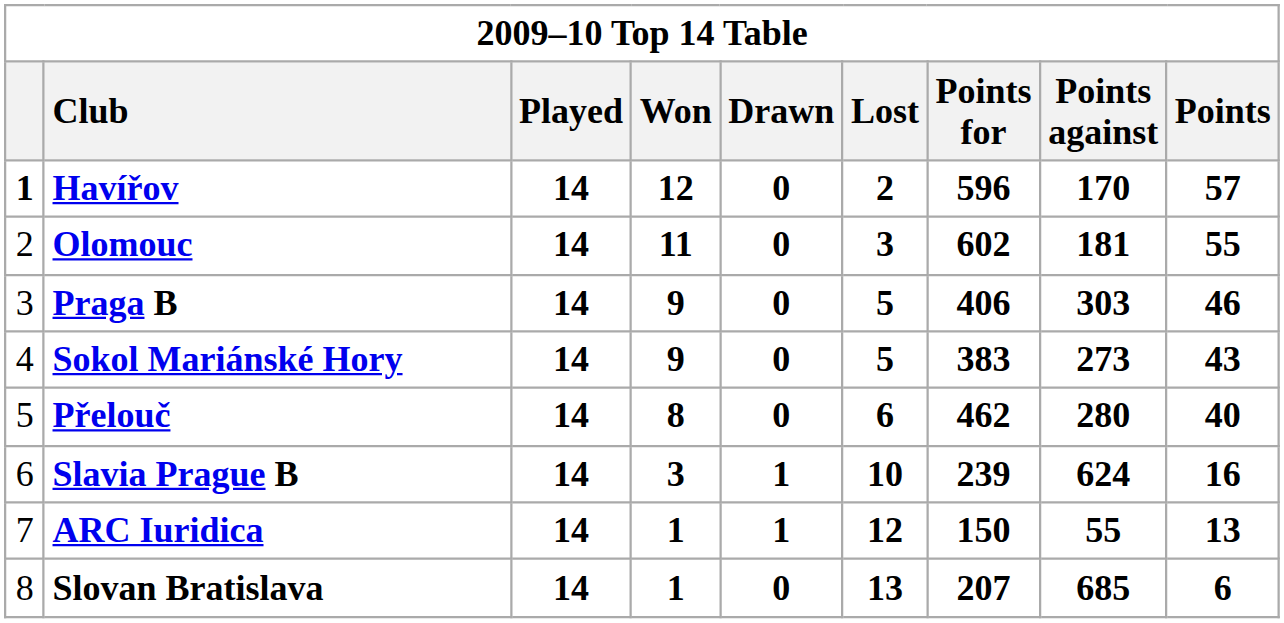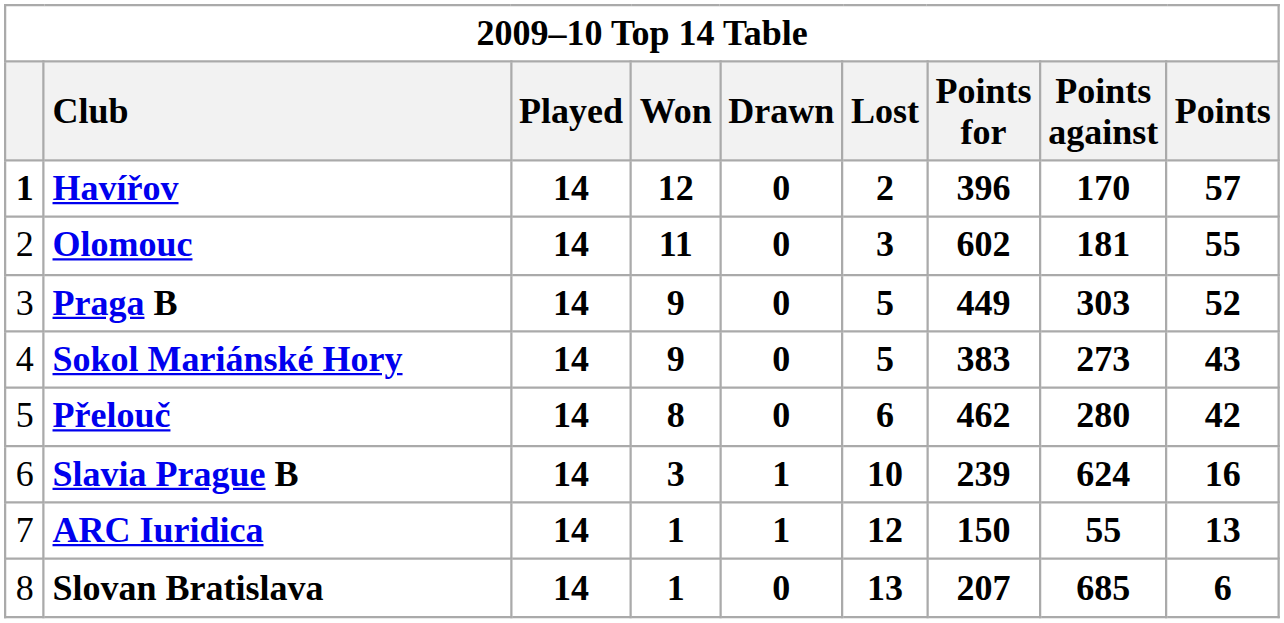Havířov | Points for: 596 -> 396
Praga B | Points for: 406 -> 449
Praga B | Points: 46 -> 52
Přelouč | Points: 40 -> 42
